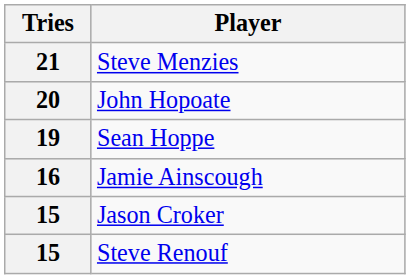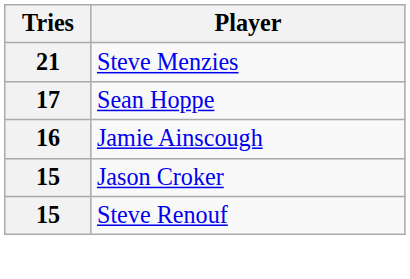- row: 20 | John Hopoate
Sean Hoppe | Tries: 19 -> 17
